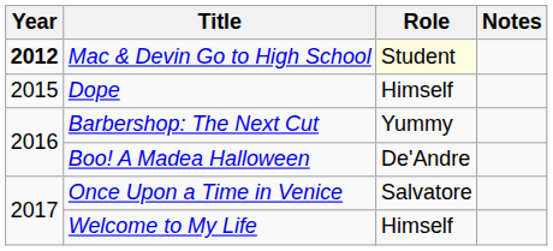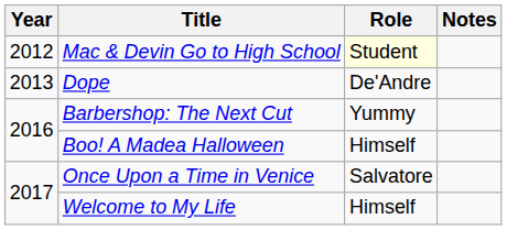Mac & Devin Go to High School | Year: bold -> normal
Dope | Year: 2015 -> 2013
Dope | Role: Himself -> De'Andre
Boo! A Madea Halloween | Role: De'Andre -> Himself
